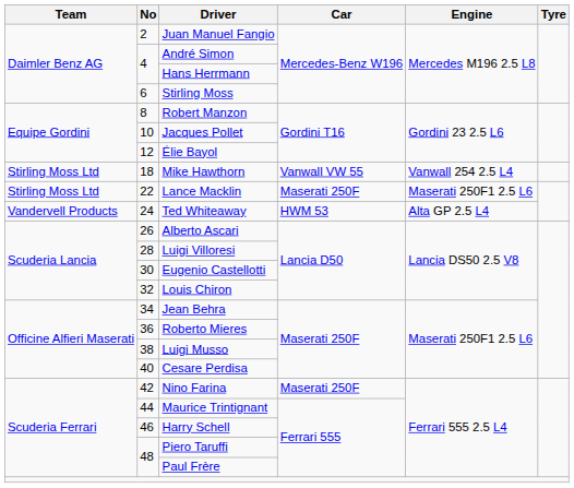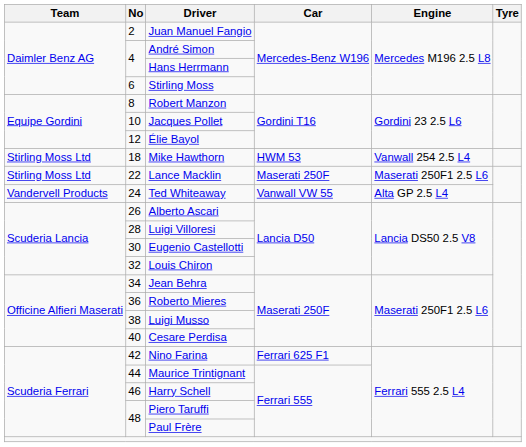Mike Hawthorn | Car: Vanwall VW 55 -> HWM 53
Ted Whiteaway | Car: HWM 53 -> Vanwall VW 55
Nino Farina | Car: Maserati 250F -> Ferrari 625 F1
